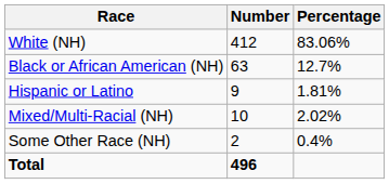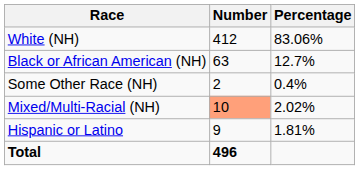rows swapped: Some Other Race (NH) <-> Hispanic or Latino
Mixed/Multi-Racial (NH) | Number: no background -> lightsalmon background
